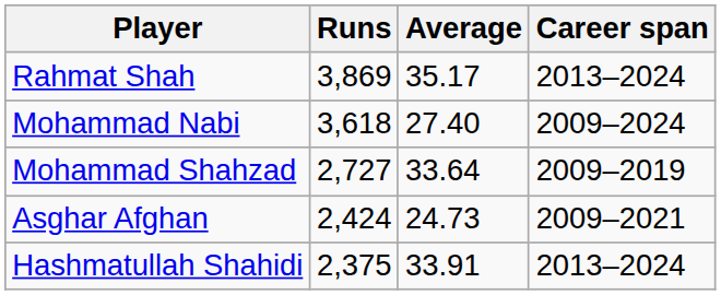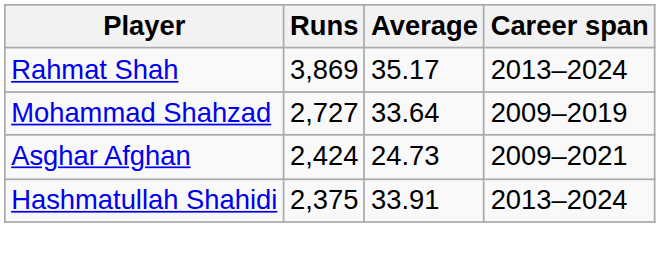- row: Mohammad Nabi | 3,618 | 27.40 | 2009–2024
